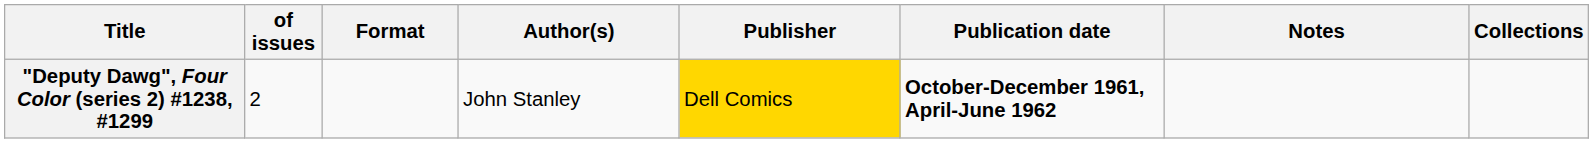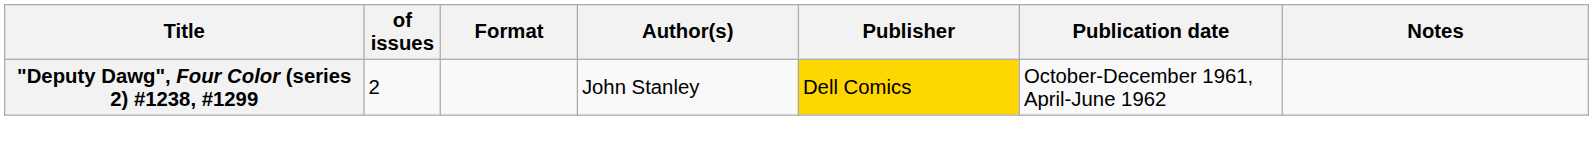- column: Collections
"Deputy Dawg", Four Color (series 2) #1238, #1299 | Publication date: bold -> normal
